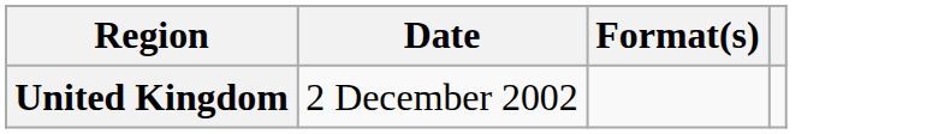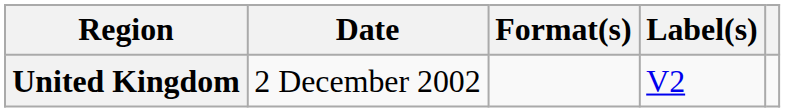+ column: Label(s) | V2
